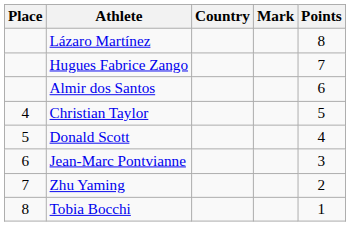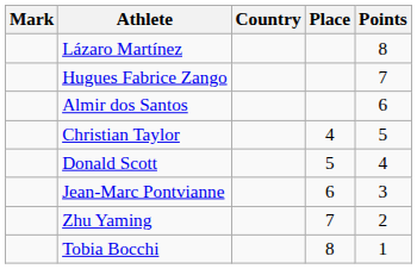columns swapped: Place <-> Mark
